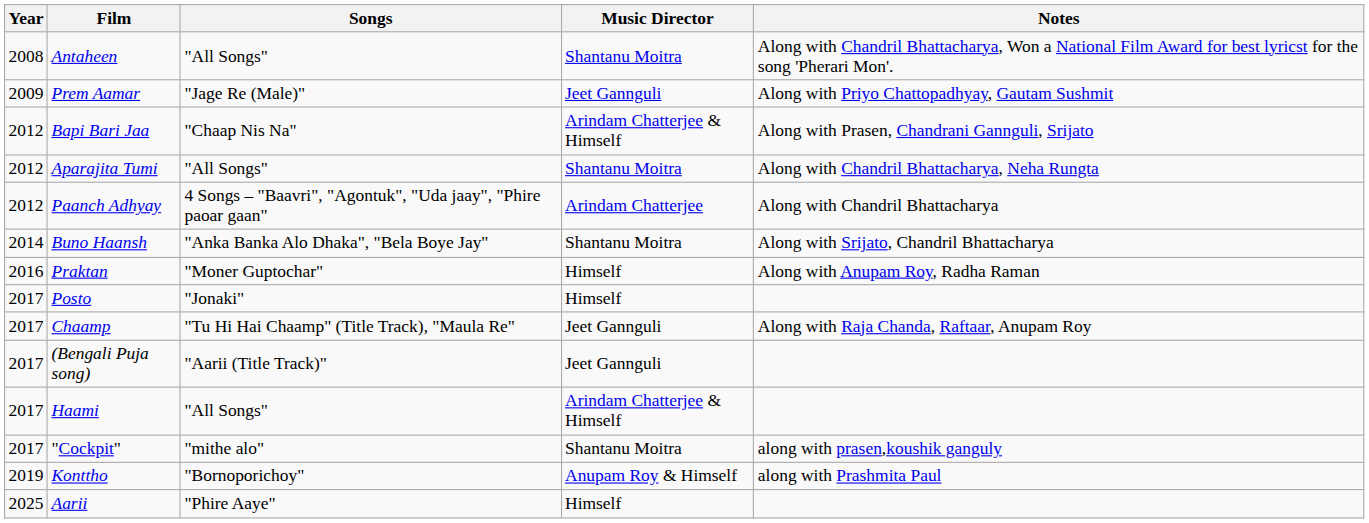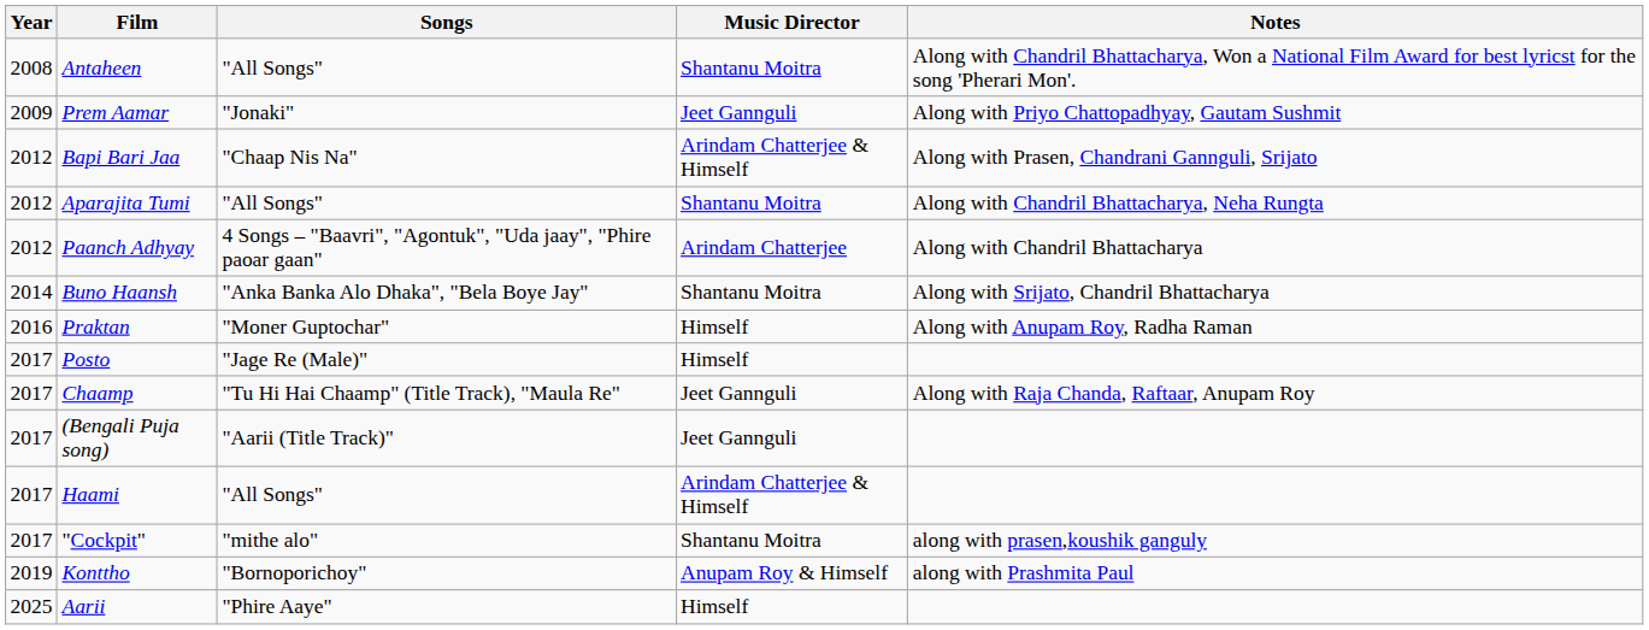Prem Aamar | Songs: "Jage Re (Male)" -> "Jonaki"
Posto | Songs: "Jonaki" -> "Jage Re (Male)"
